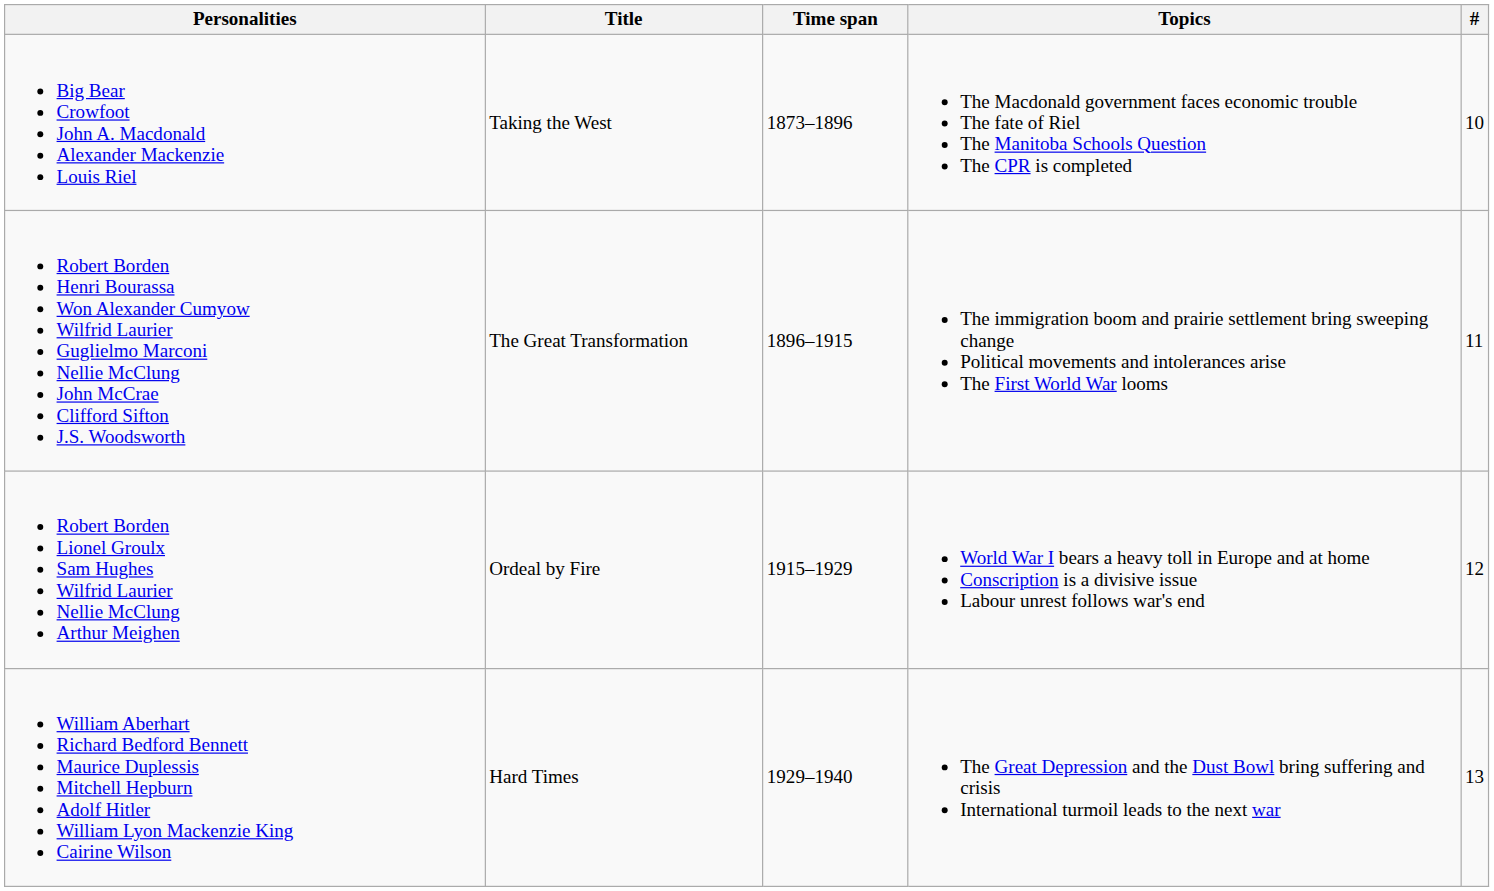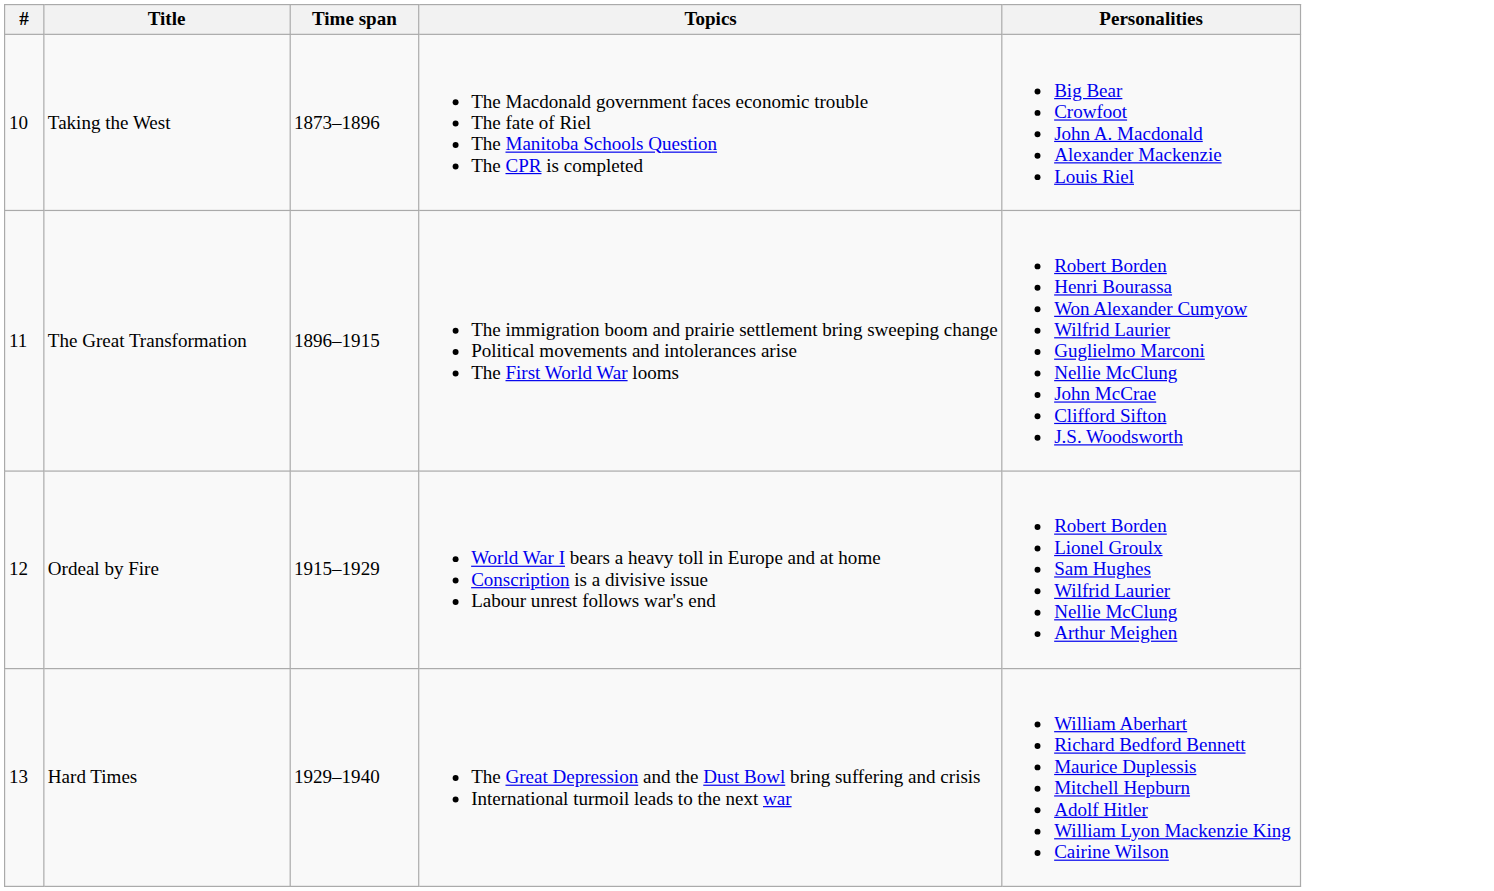columns swapped: # <-> Personalities
